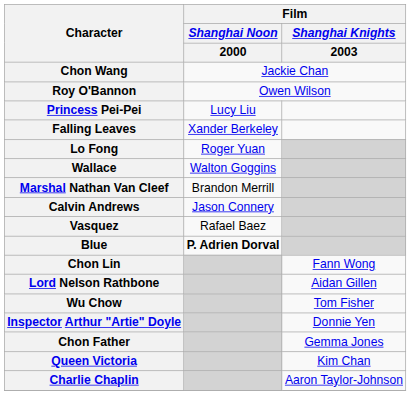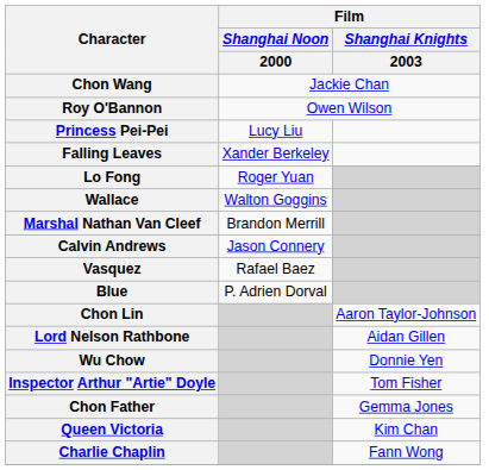Blue | Film / Shanghai Noon / 2000: bold -> normal
Chon Lin | Film / Shanghai Knights / 2003: Fann Wong -> Aaron Taylor-Johnson
Wu Chow | Film / Shanghai Knights / 2003: Tom Fisher -> Donnie Yen
Inspector Arthur "Artie" Doyle | Film / Shanghai Knights / 2003: Donnie Yen -> Tom Fisher
Charlie Chaplin | Film / Shanghai Knights / 2003: Aaron Taylor-Johnson -> Fann Wong
